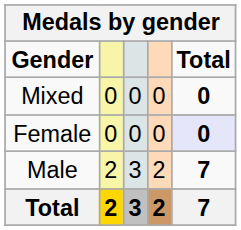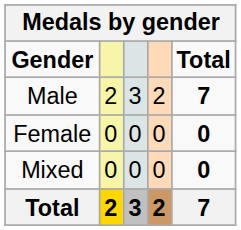rows swapped: Male <-> Mixed
Female | Total: lavender background -> no background
